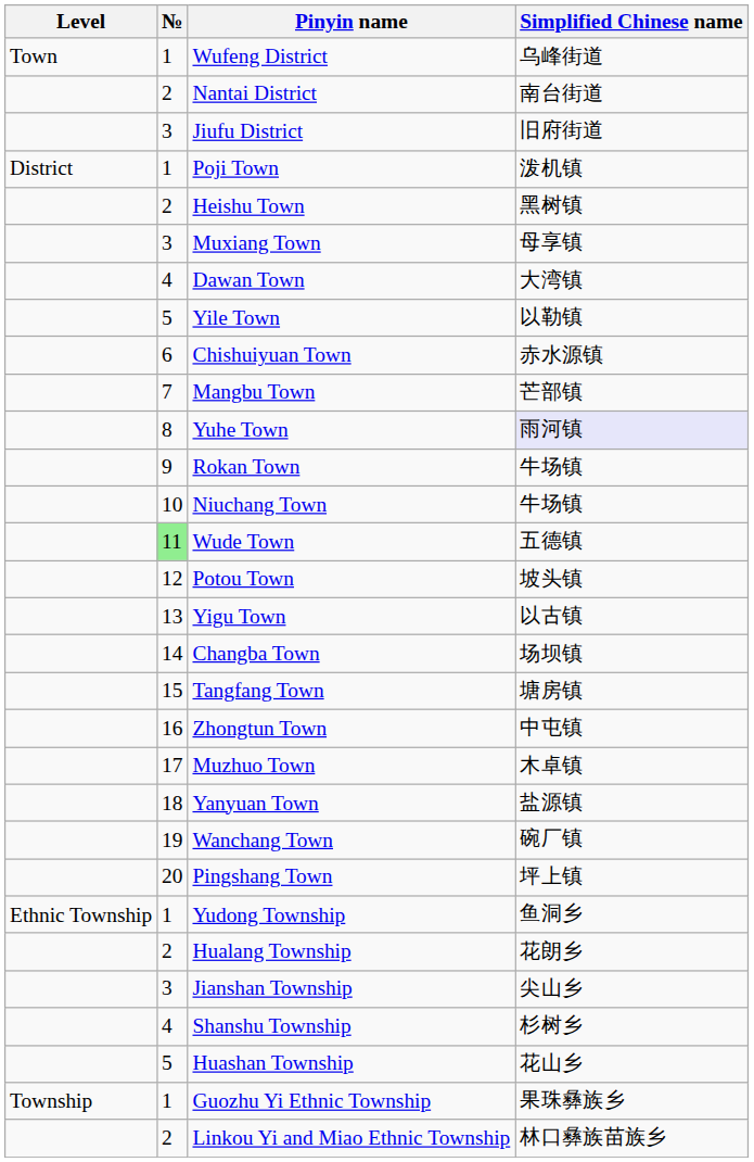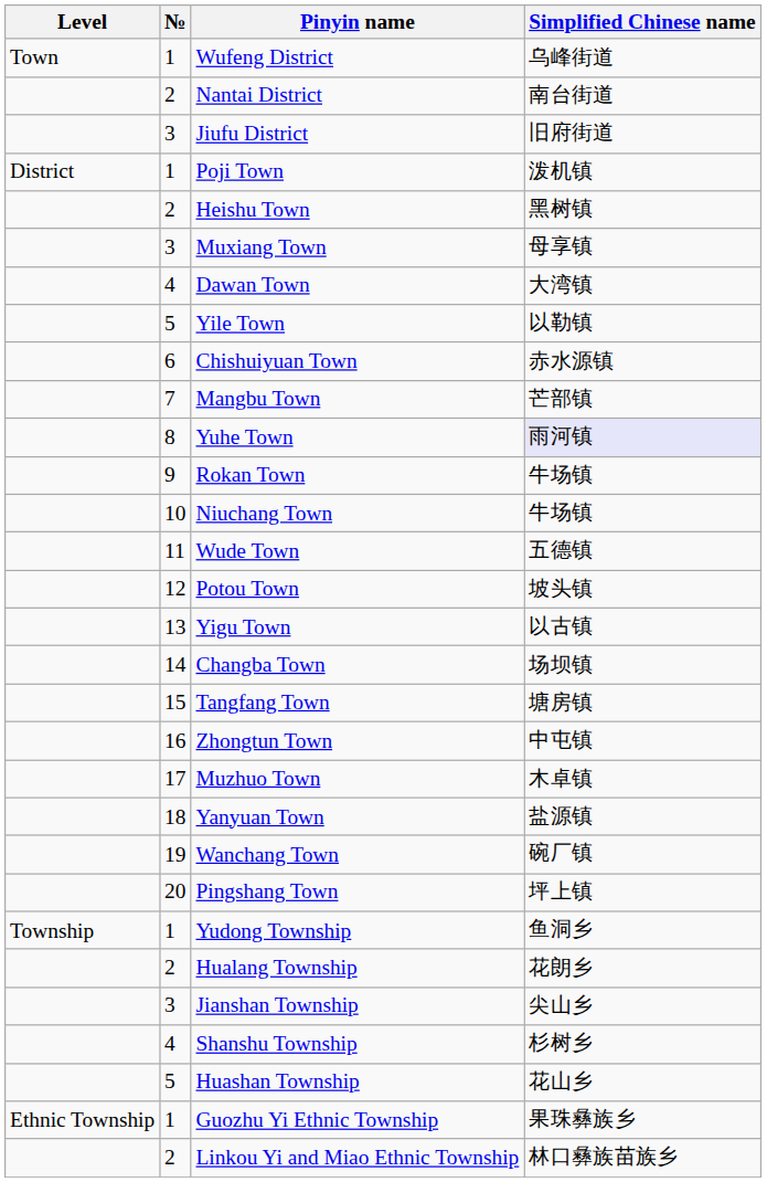Wude Town | №: lightgreen background -> no background
Yudong Township | Level: Ethnic Township -> Township
Guozhu Yi Ethnic Township | Level: Township -> Ethnic Township
